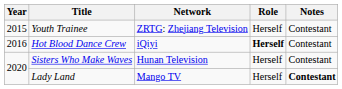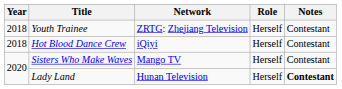Youth Trainee | Year: 2015 -> 2018
Hot Blood Dance Crew | Year: 2016 -> 2018
Hot Blood Dance Crew | Role: bold -> normal
Sisters Who Make Waves | Network: Hunan Television -> Mango TV
Lady Land | Network: Mango TV -> Hunan Television
